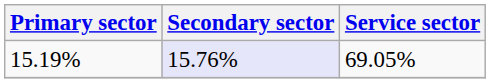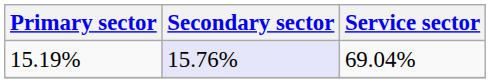15.19% | Service sector: 69.05% -> 69.04%
